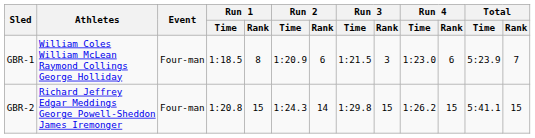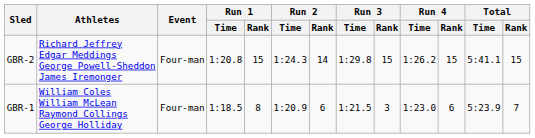rows swapped: GBR-1 <-> GBR-2
